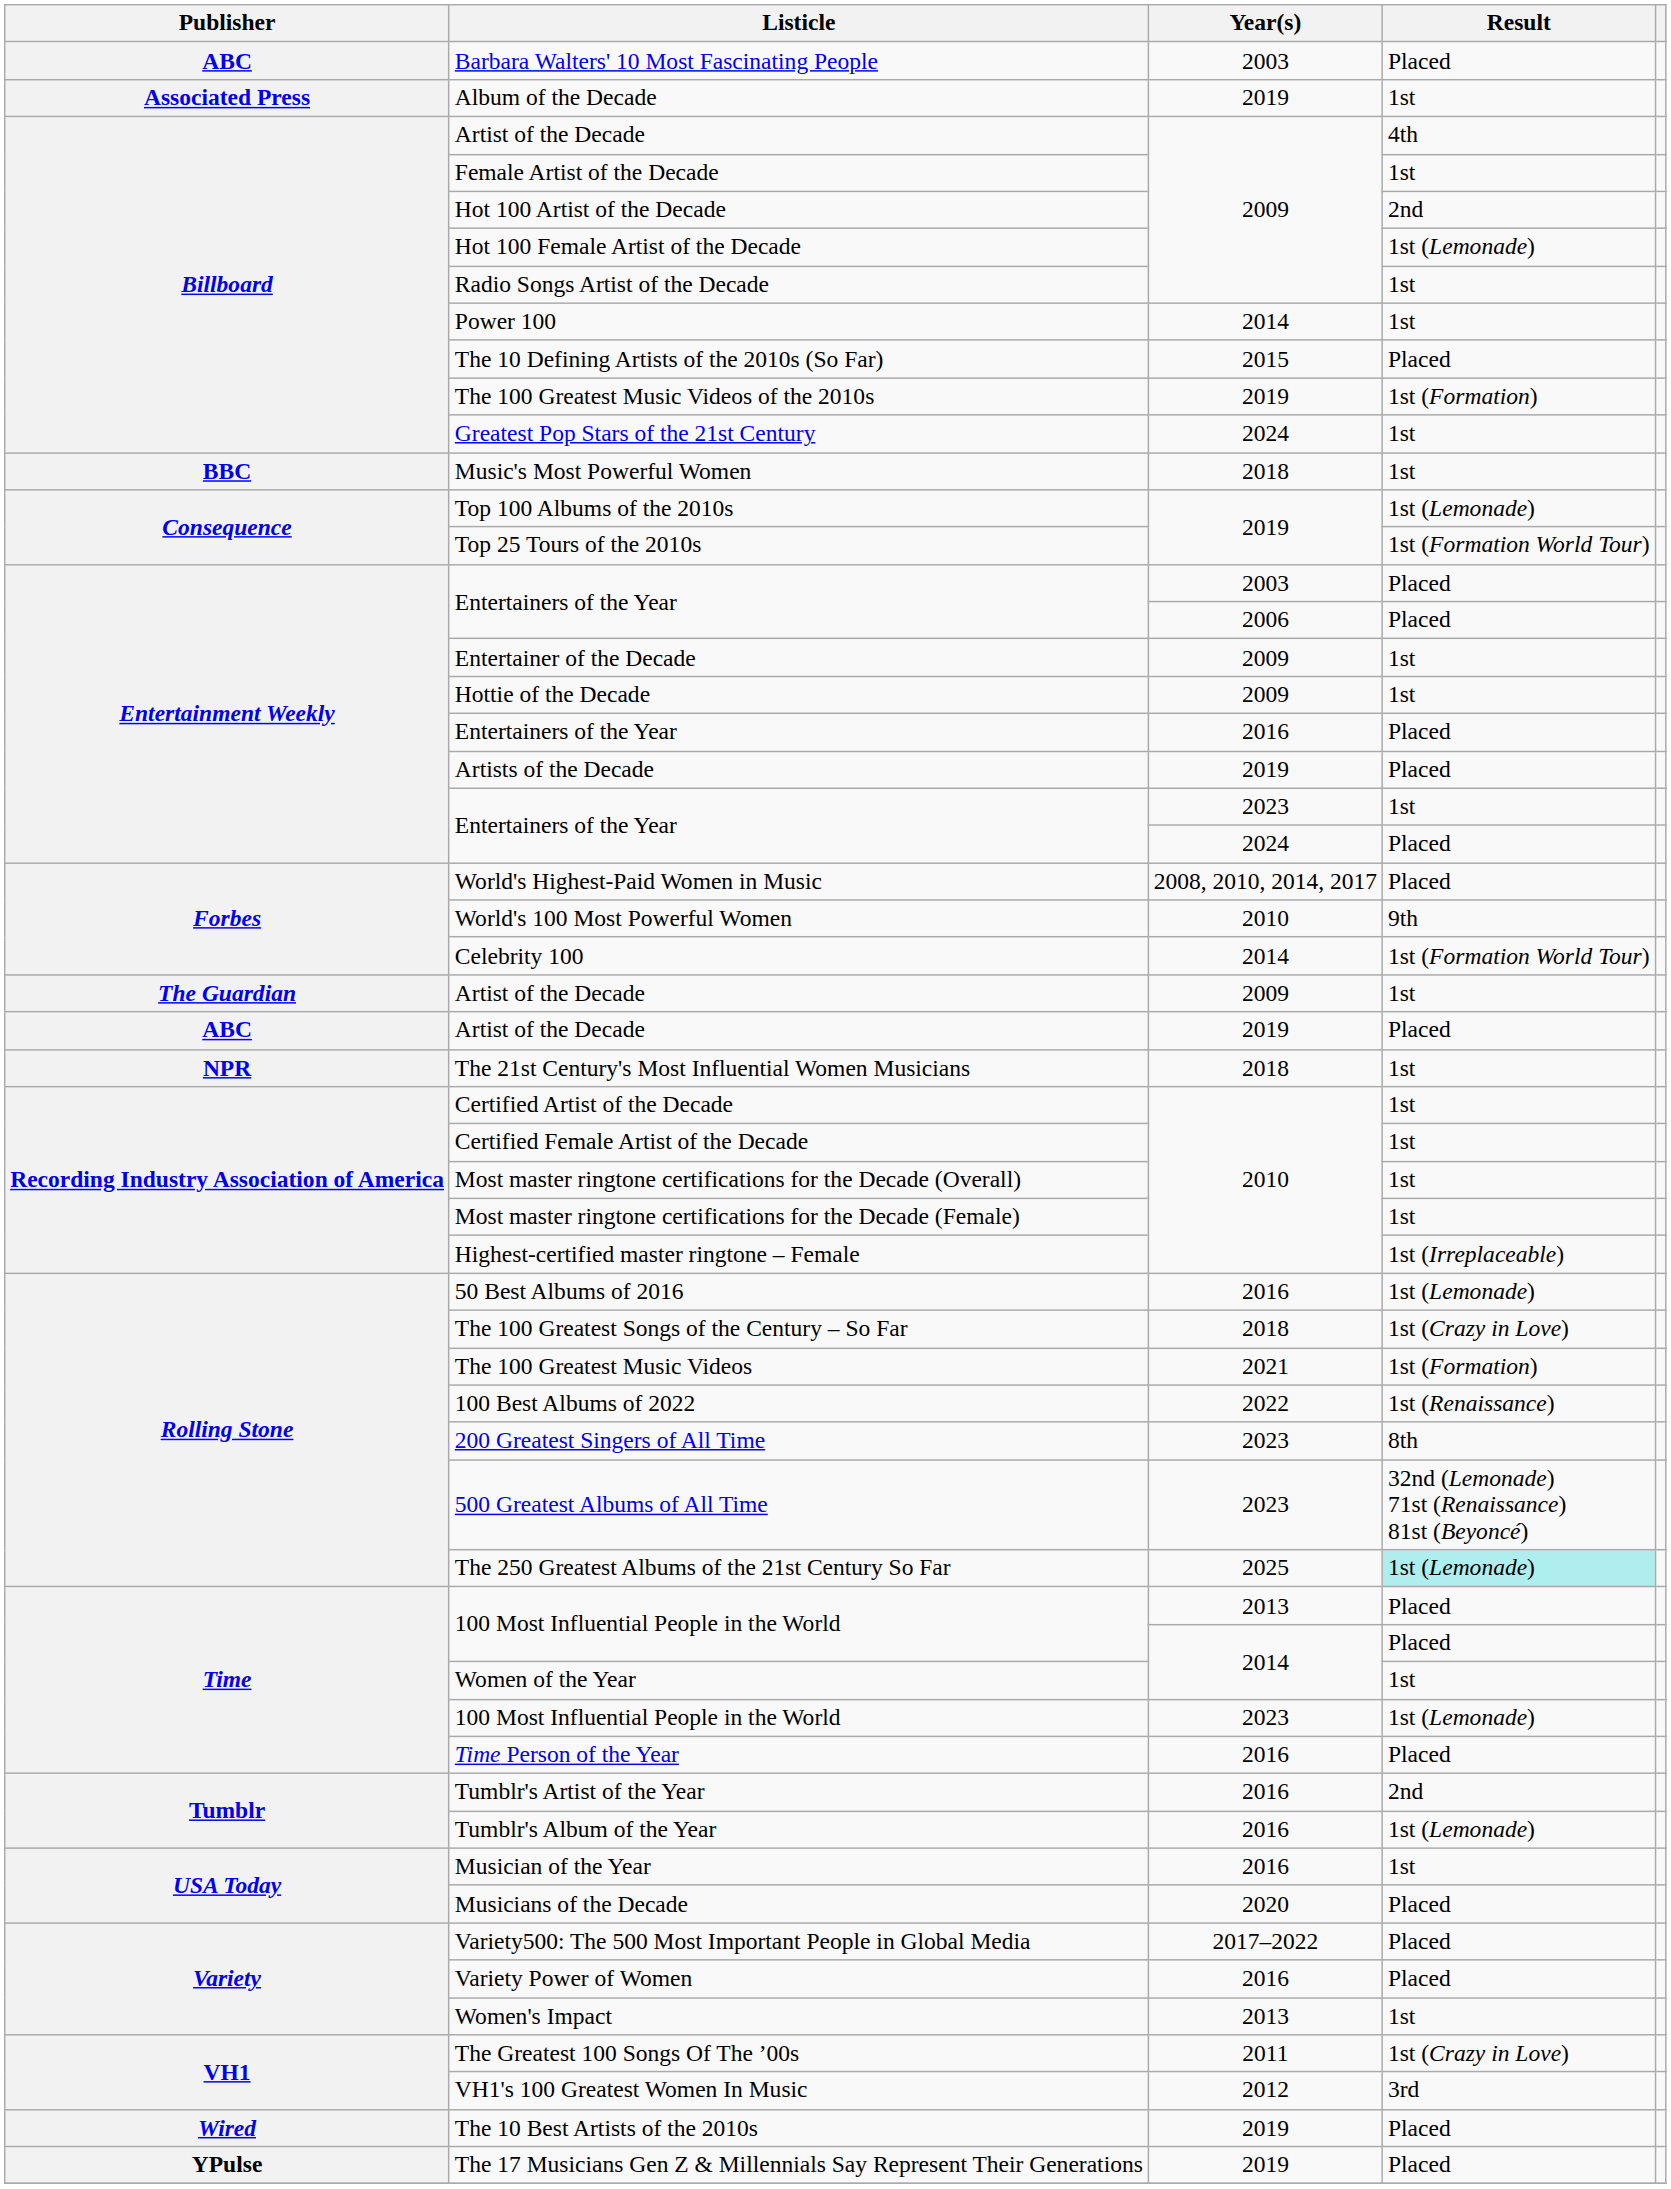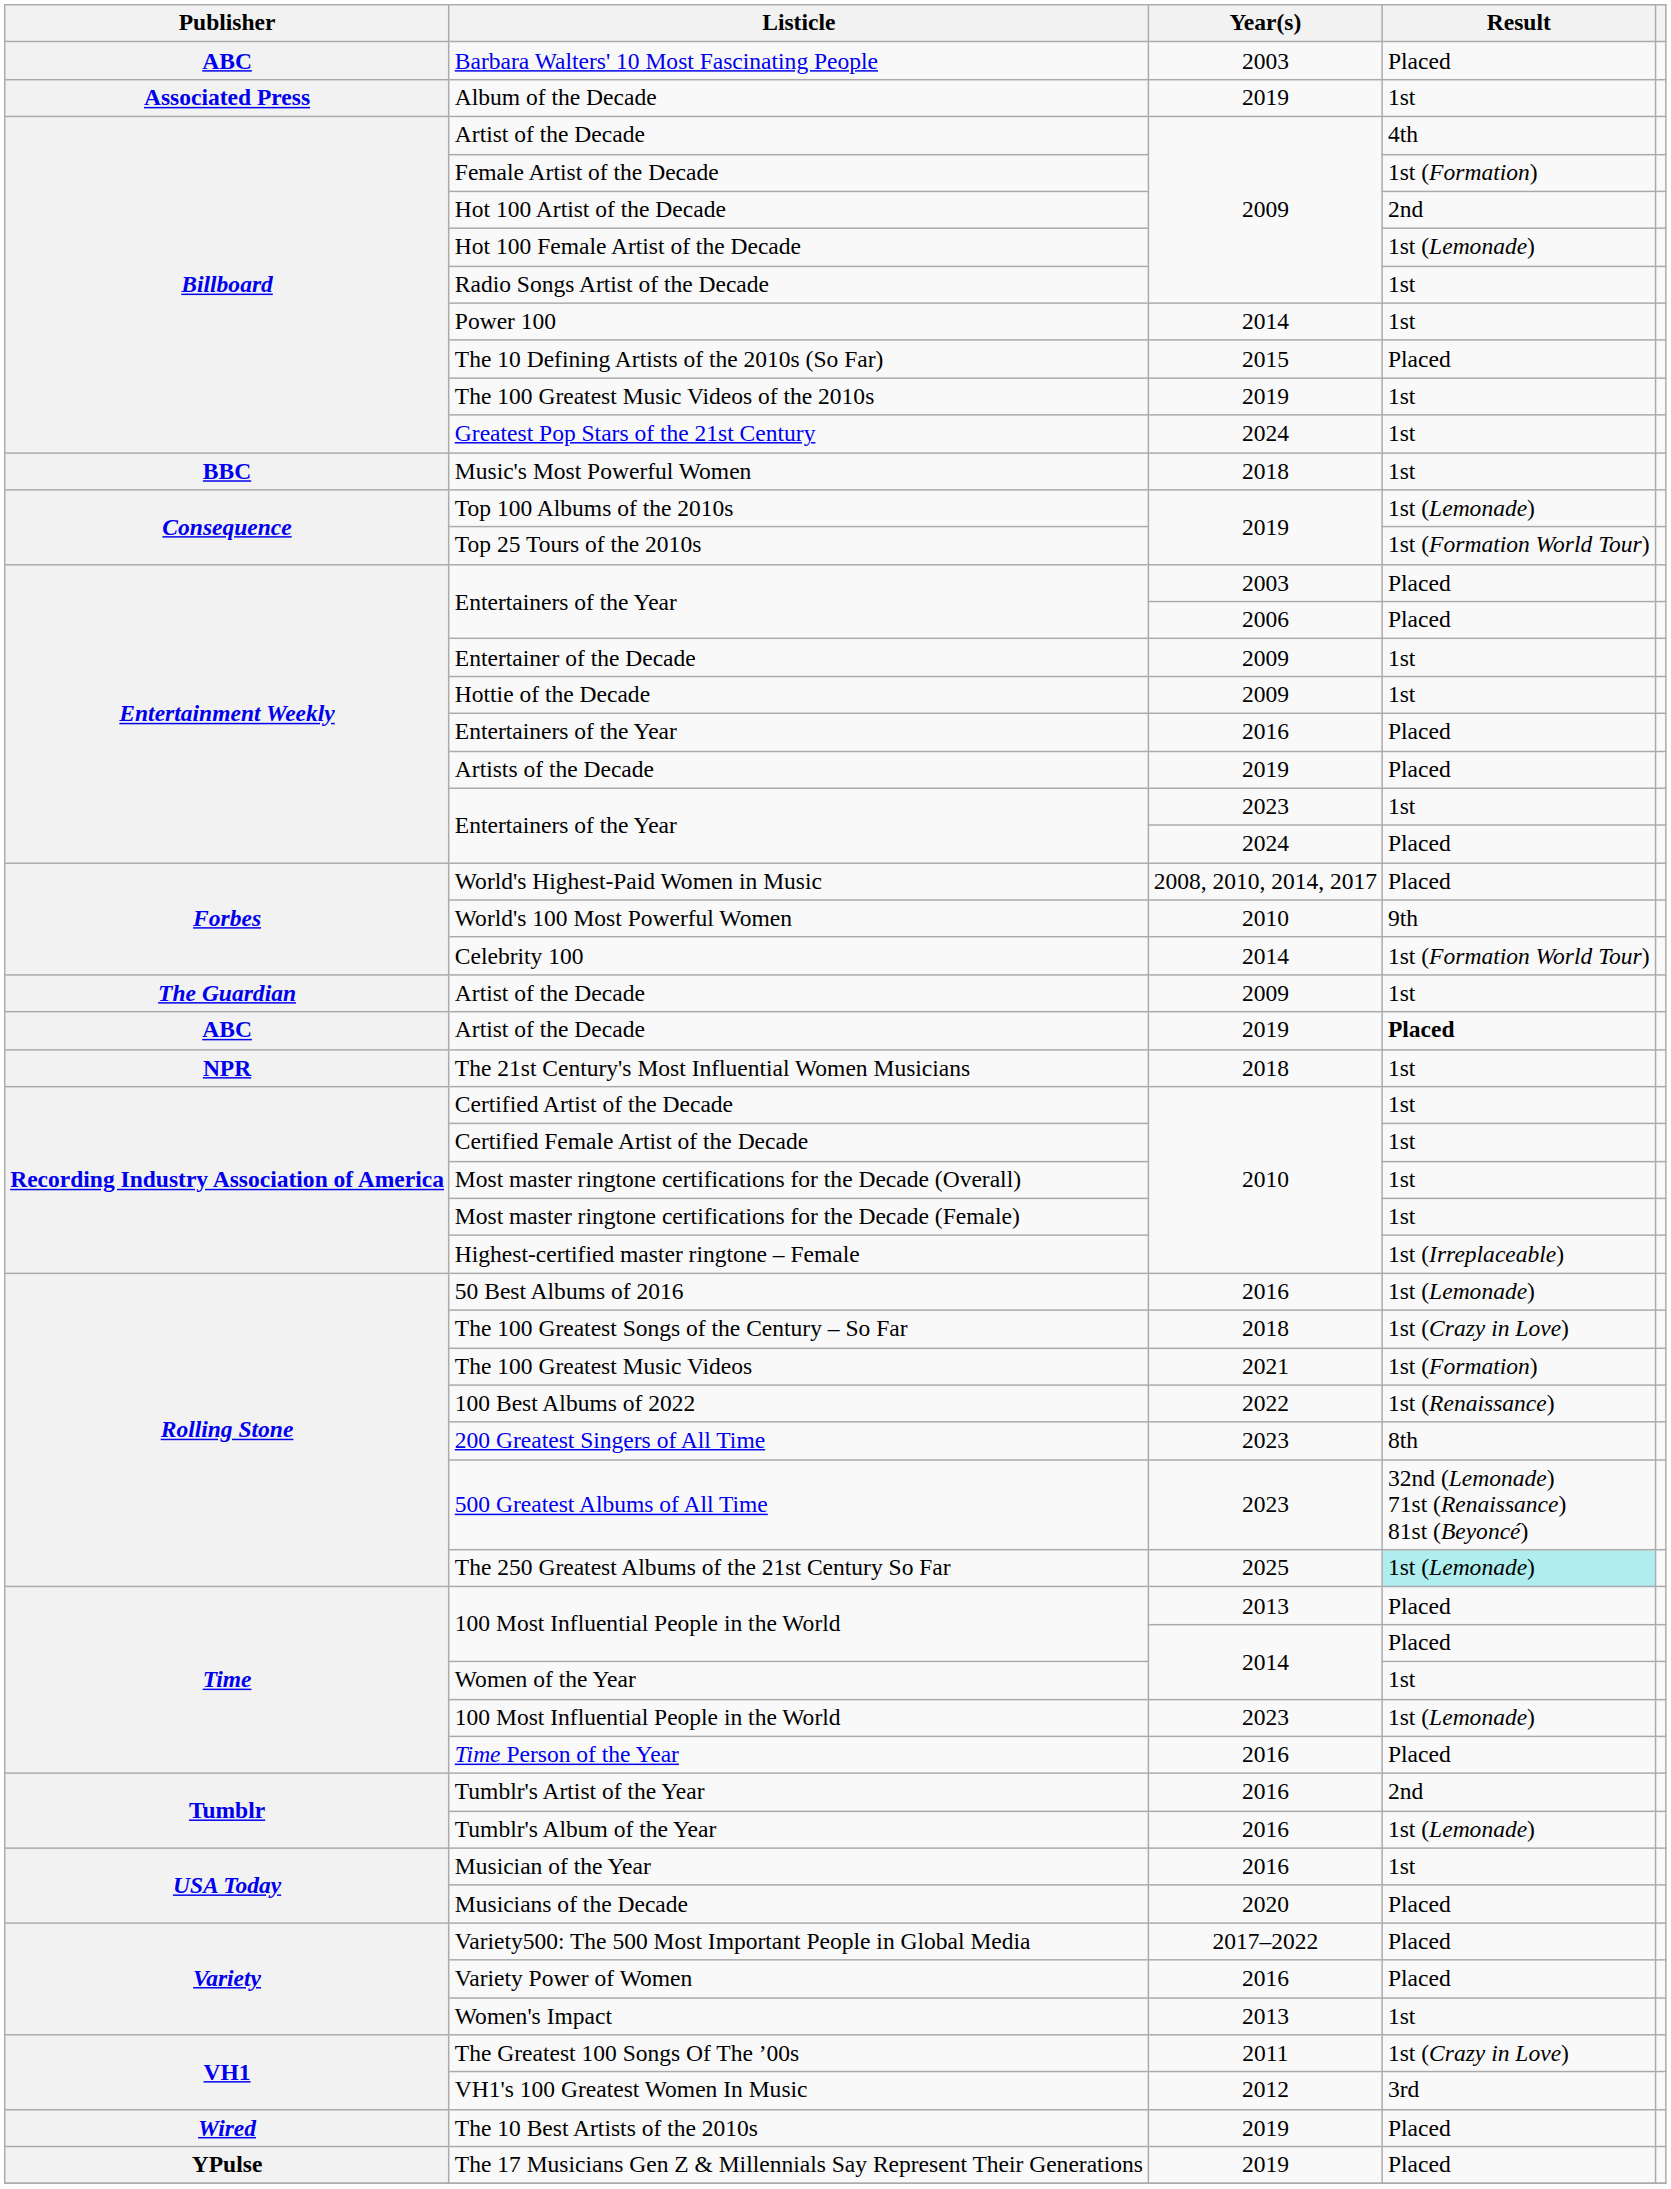Female Artist of the Decade | Result: 1st -> 1st (Formation)
The 100 Greatest Music Videos of the 2010s | Result: 1st (Formation) -> 1st
Artist of the Decade / 2019 | Result: normal -> bold
